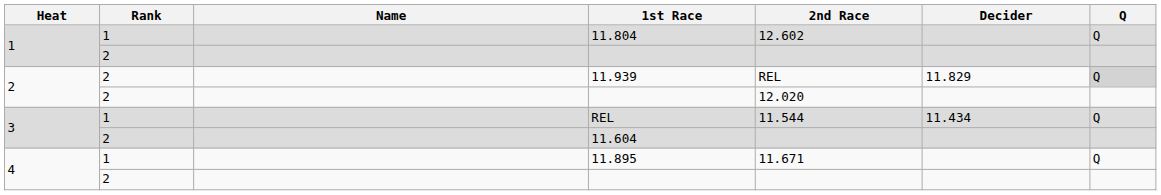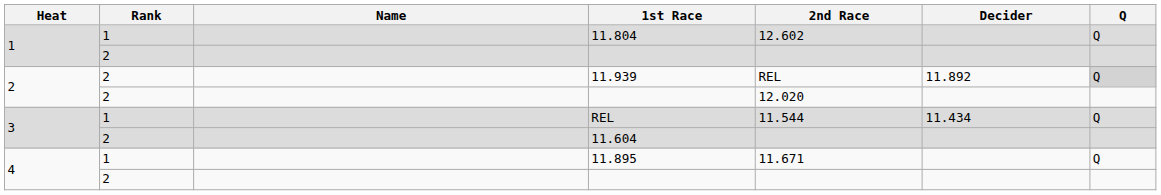11.939 | Decider: 11.829 -> 11.892
